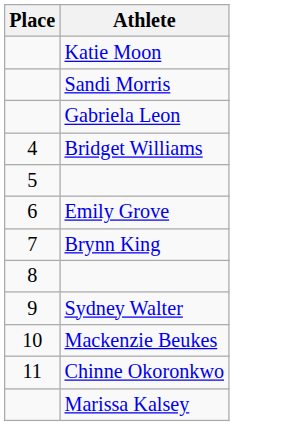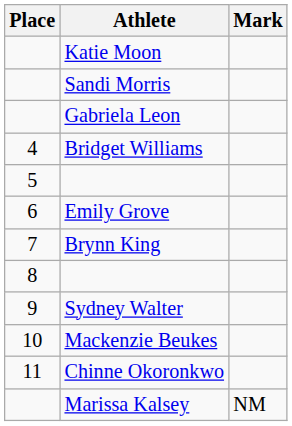+ column: Mark | NM
